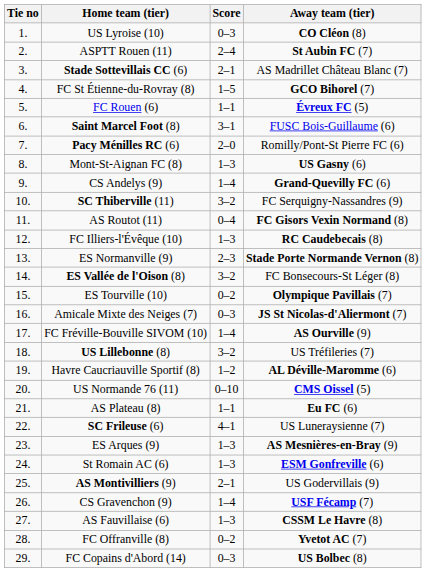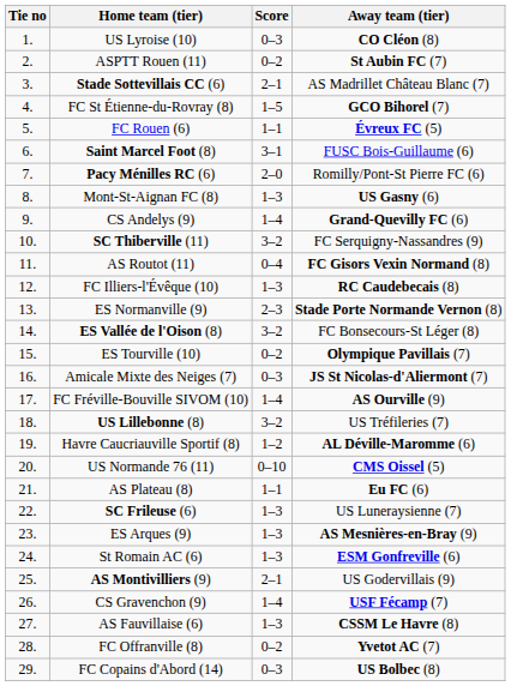ASPTT Rouen (11) | Score: 2–4 -> 0–2
SC Frileuse (6) | Score: 4–1 -> 1–3
